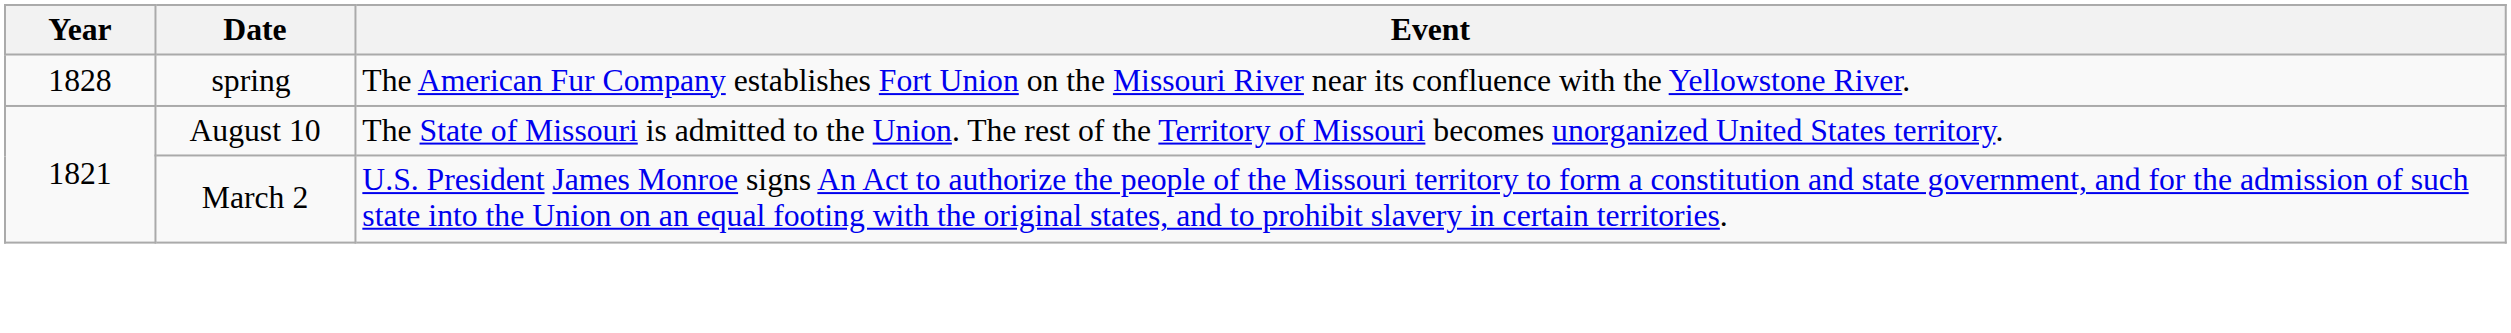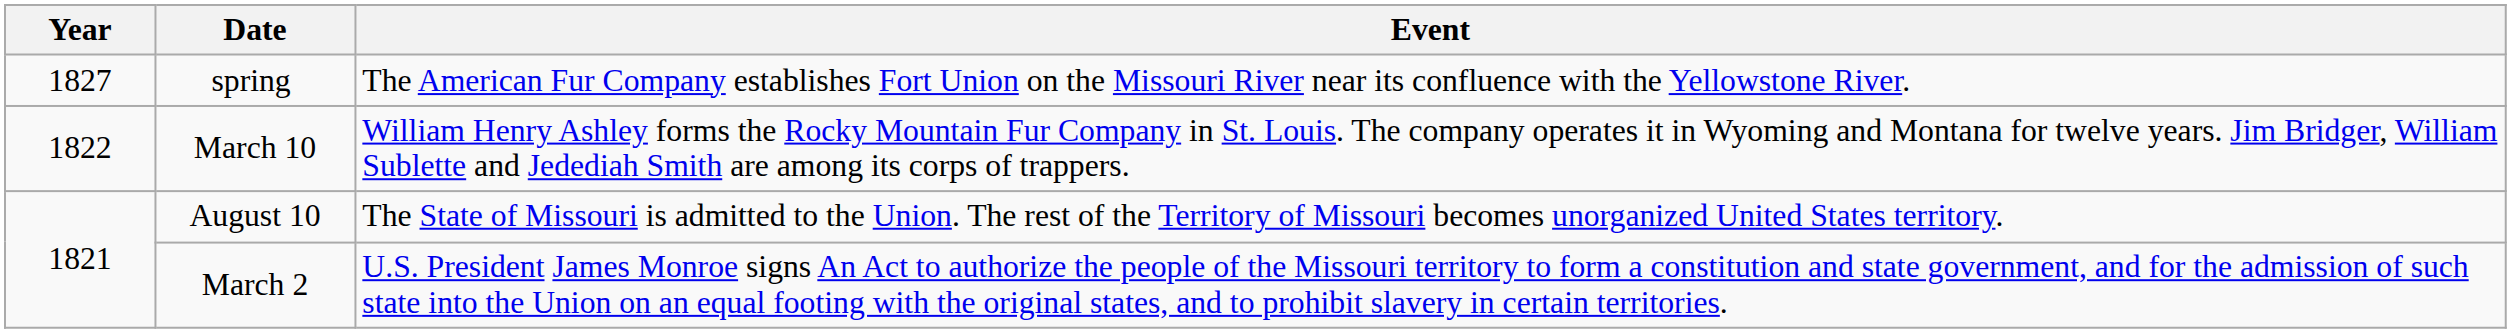spring | Year: 1828 -> 1827
+ row: 1822 | March 10 | William Henry Ashley forms the Rocky Mountain Fur Company in St. Louis. The company operates it in Wyoming and Montana for twelve years. Jim Bridger, William Sublette and Jedediah Smith are among its corps of trappers.
